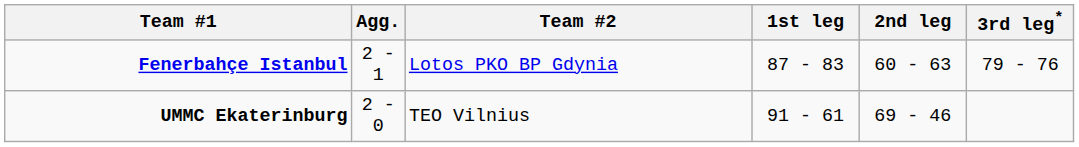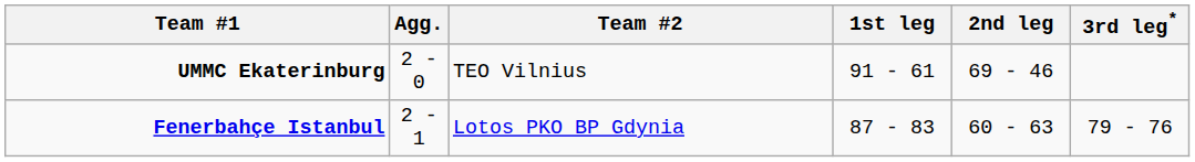rows swapped: UMMC Ekaterinburg <-> Fenerbahçe Istanbul
